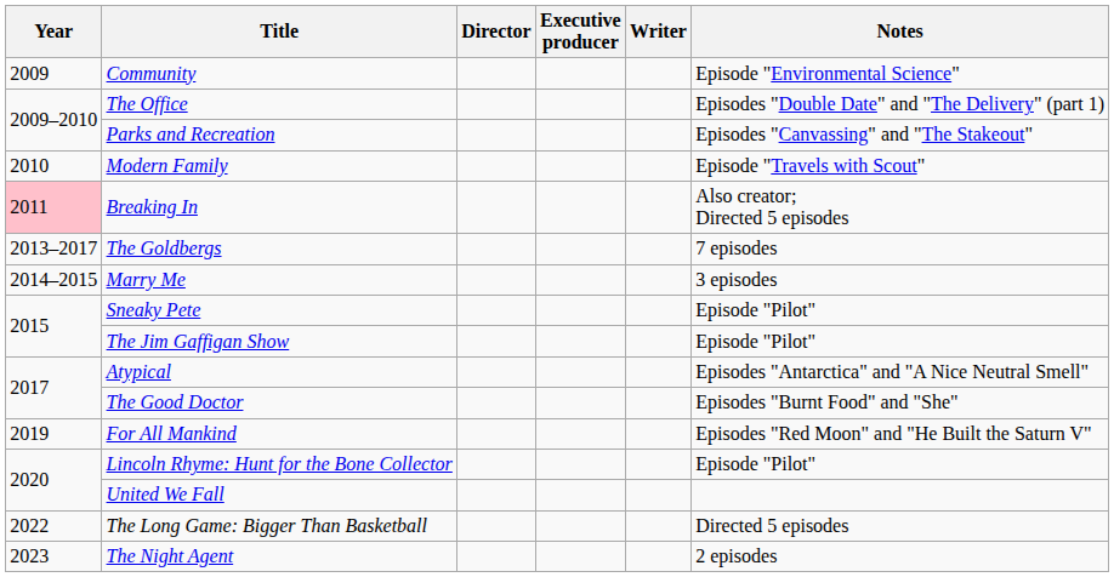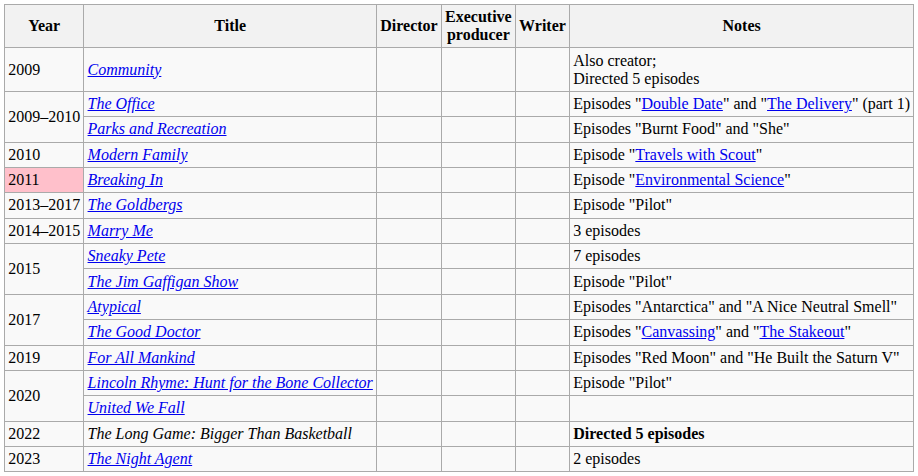Community | Notes: Episode "Environmental Science" -> Also creator; Directed 5 episodes
Parks and Recreation | Notes: Episodes "Canvassing" and "The Stakeout" -> Episodes "Burnt Food" and "She"
Breaking In | Notes: Also creator; Directed 5 episodes -> Episode "Environmental Science"
The Goldbergs | Notes: 7 episodes -> Episode "Pilot"
Sneaky Pete | Notes: Episode "Pilot" -> 7 episodes
The Good Doctor | Notes: Episodes "Burnt Food" and "She" -> Episodes "Canvassing" and "The Stakeout"
The Long Game: Bigger Than Basketball | Notes: normal -> bold
